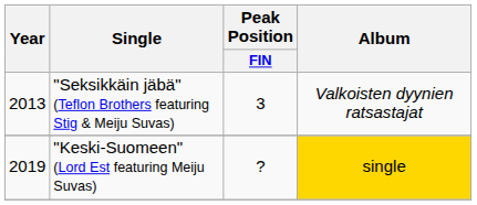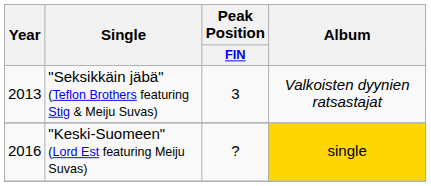"Keski-Suomeen" (Lord Est featuring Meiju Suvas) | Year: 2019 -> 2016
